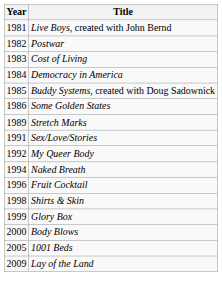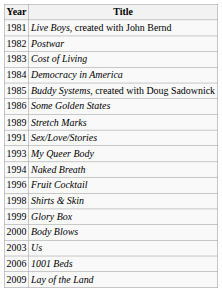My Queer Body | Year: 1992 -> 1993
+ row: 2003 | Us
1001 Beds | Year: 2005 -> 2006
